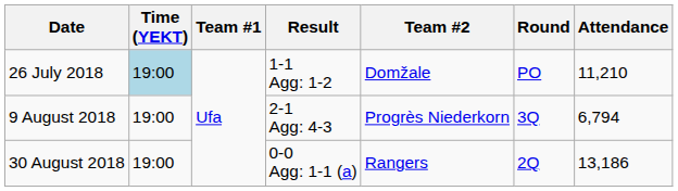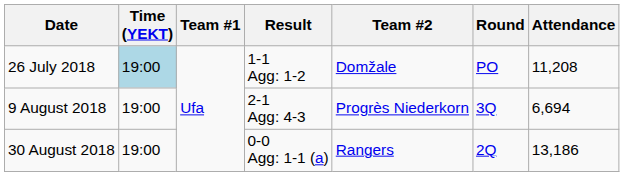26 July 2018 | Attendance: 11,210 -> 11,208
9 August 2018 | Attendance: 6,794 -> 6,694
